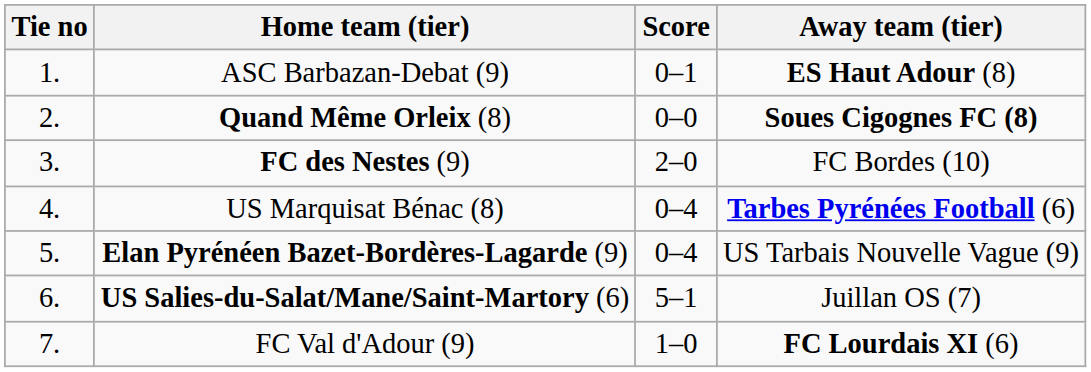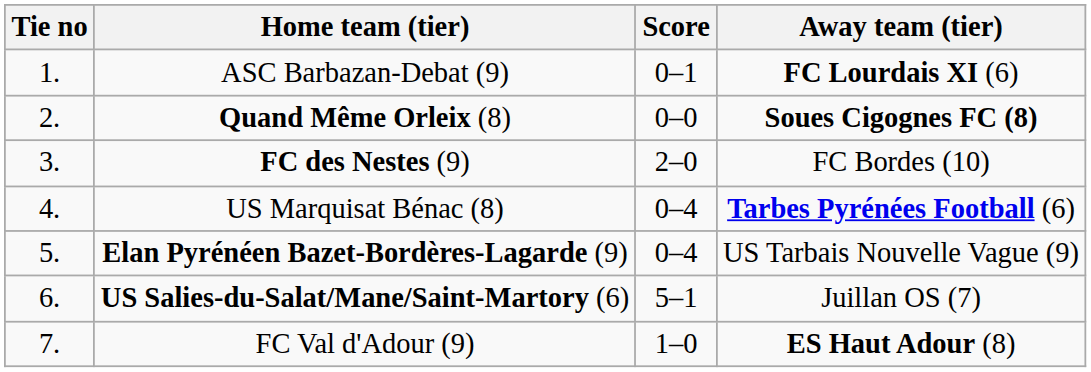ASC Barbazan-Debat (9) | Away team (tier): ES Haut Adour (8) -> FC Lourdais XI (6)
FC Val d'Adour (9) | Away team (tier): FC Lourdais XI (6) -> ES Haut Adour (8)
